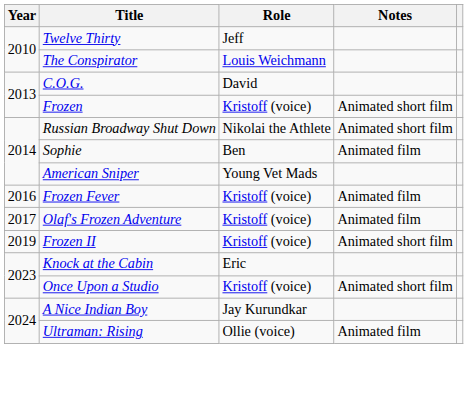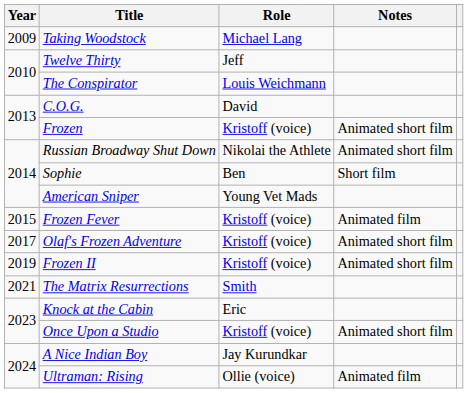+ row: 2009 | Taking Woodstock | Michael Lang
Sophie | Notes: Animated film -> Short film
Frozen Fever | Year: 2016 -> 2015
Olaf's Frozen Adventure | Notes: Animated film -> Animated short film
+ row: 2021 | The Matrix Resurrections | Smith
